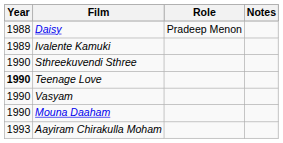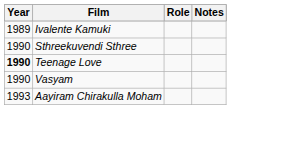- row: 1988 | Daisy | Pradeep Menon
- row: 1990 | Mouna Daaham
